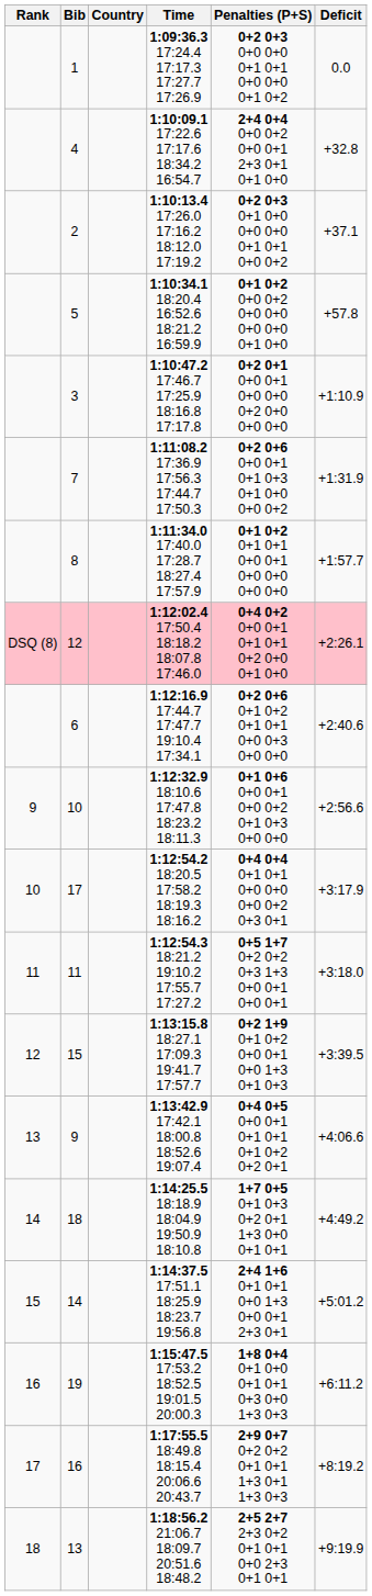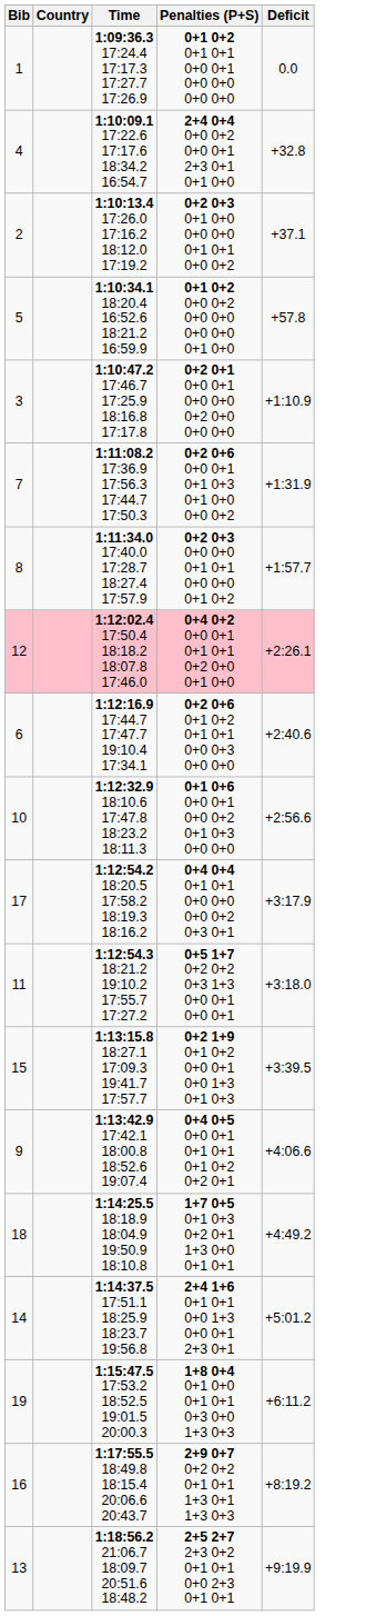- column: Rank | DSQ (8) | 9 | 10 | 11 | 12 | 13 | 14 | 15 | 16 | 17 | 18
1 | Penalties (P+S): 0+2 0+3 0+0 0+0 0+1 0+1 0+0 0+0 0+1 0+2 -> 0+1 0+2 0+1 0+1 0+0 0+1 0+0 0+0 0+0 0+0
8 | Penalties (P+S): 0+1 0+2 0+1 0+1 0+0 0+1 0+0 0+0 0+0 0+0 -> 0+2 0+3 0+0 0+0 0+1 0+1 0+0 0+0 0+1 0+2
